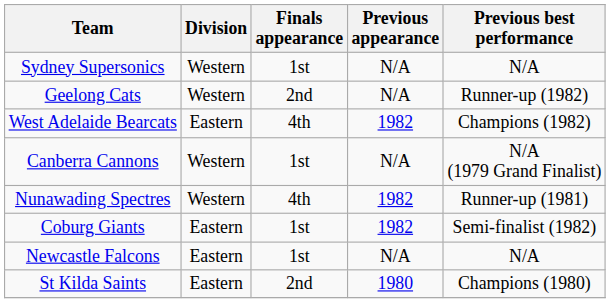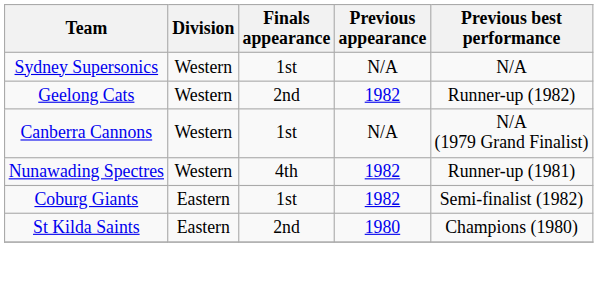Geelong Cats | Previous appearance: N/A -> 1982
- row: West Adelaide Bearcats | Eastern | 4th | 1982 | Champions (1982)
- row: Newcastle Falcons | Eastern | 1st | N/A | N/A
